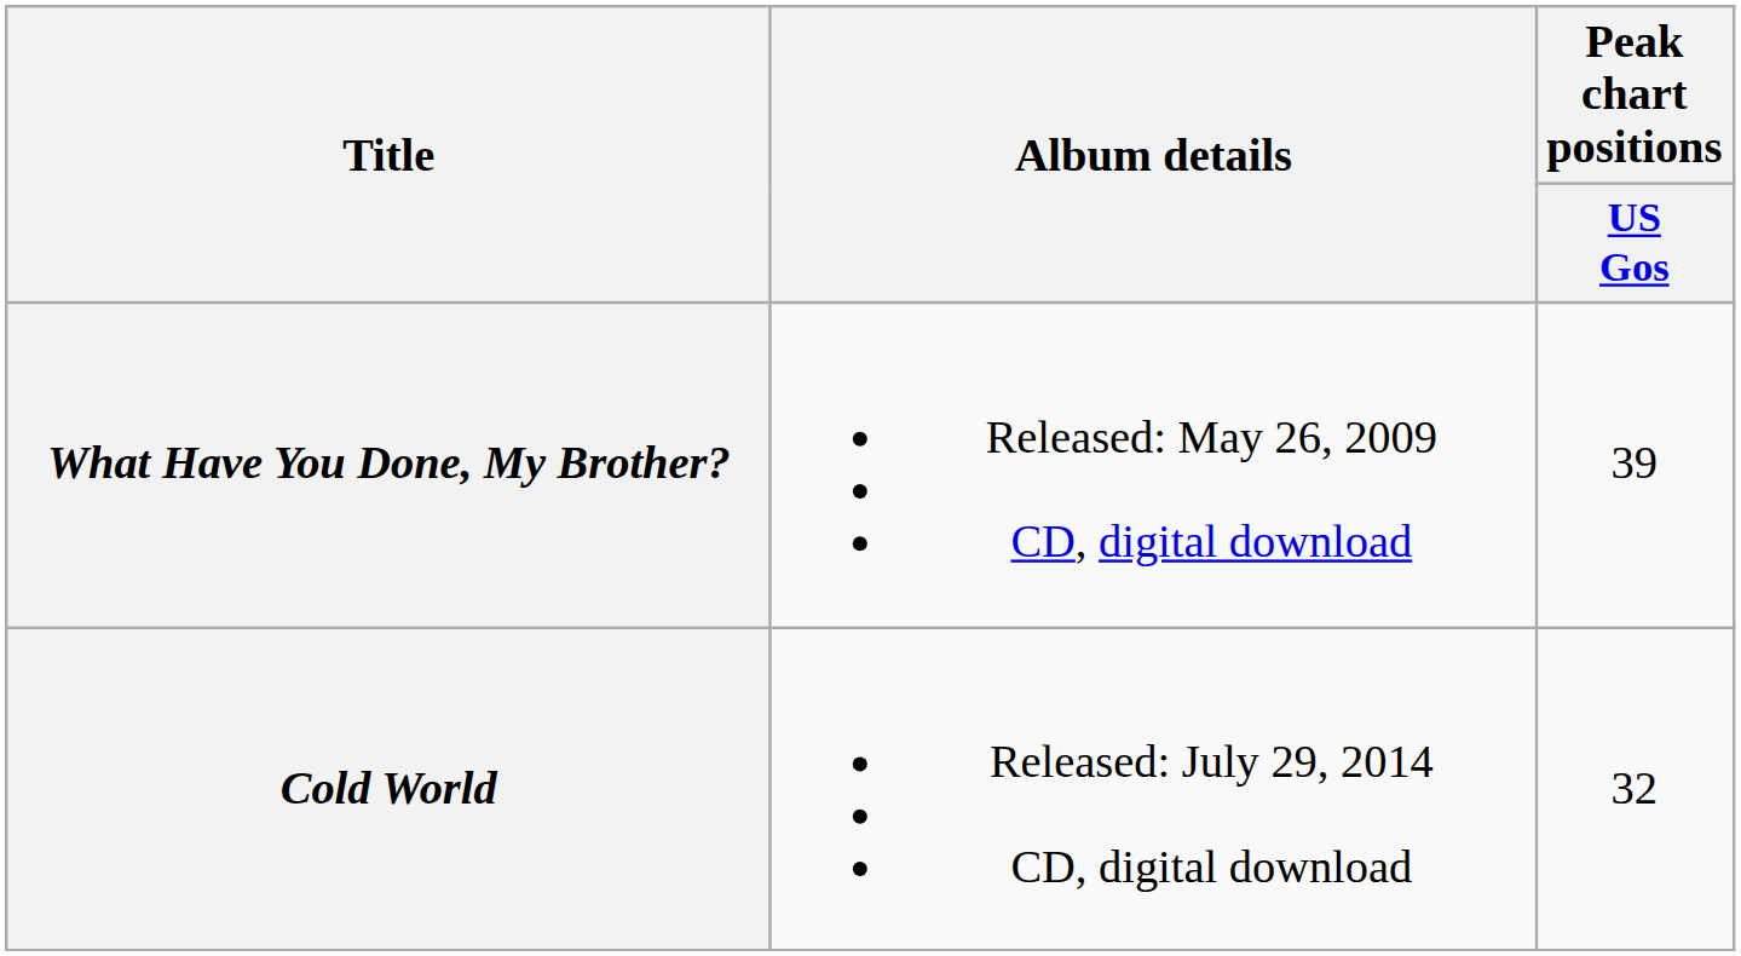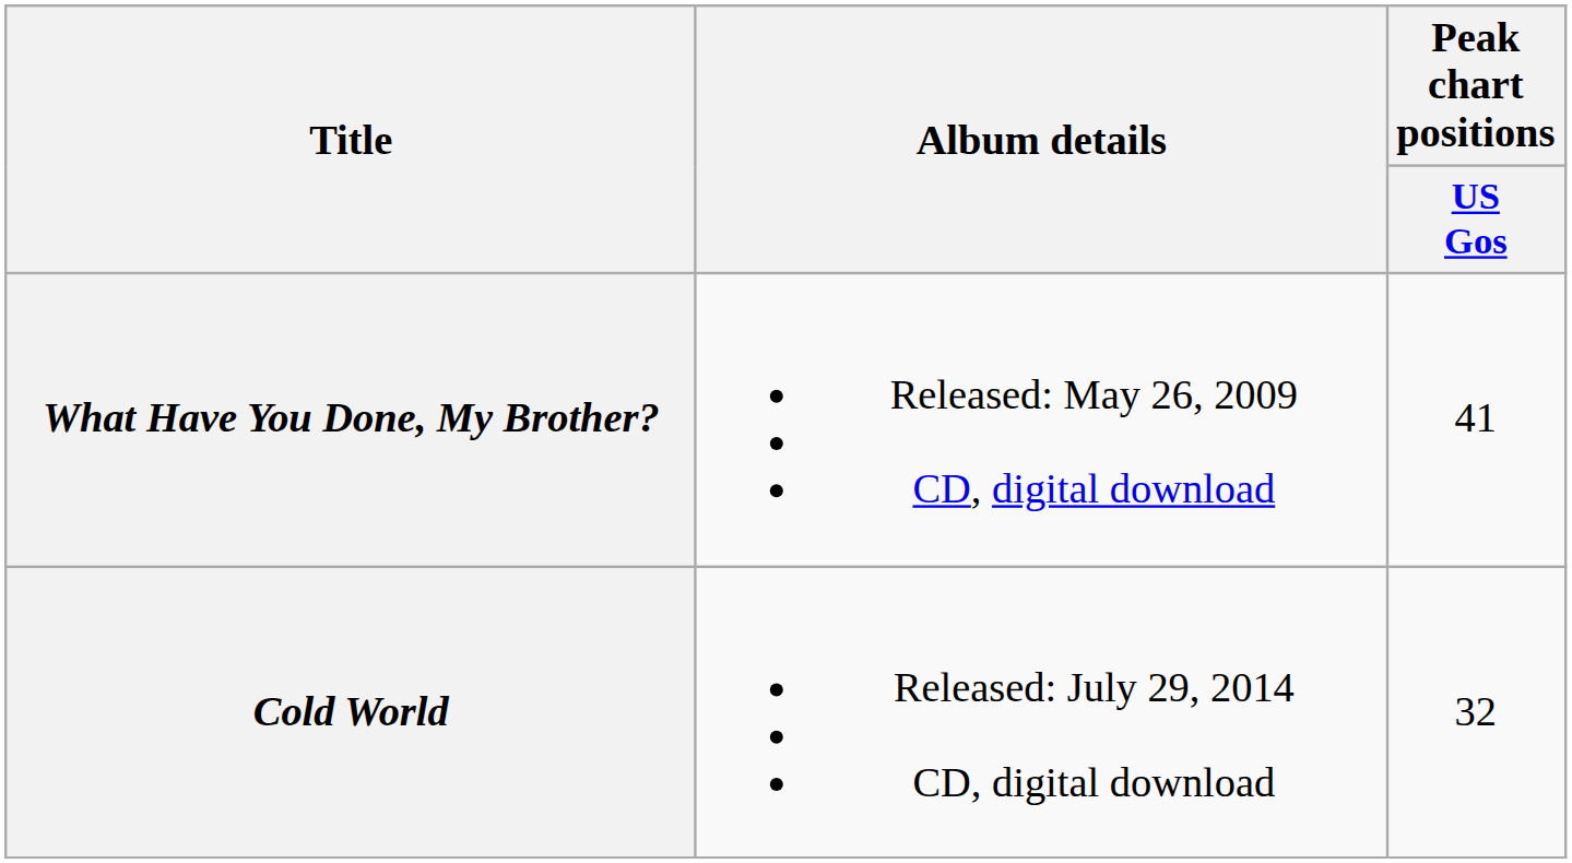What Have You Done, My Brother? | Peak chart positions / US Gos: 39 -> 41
